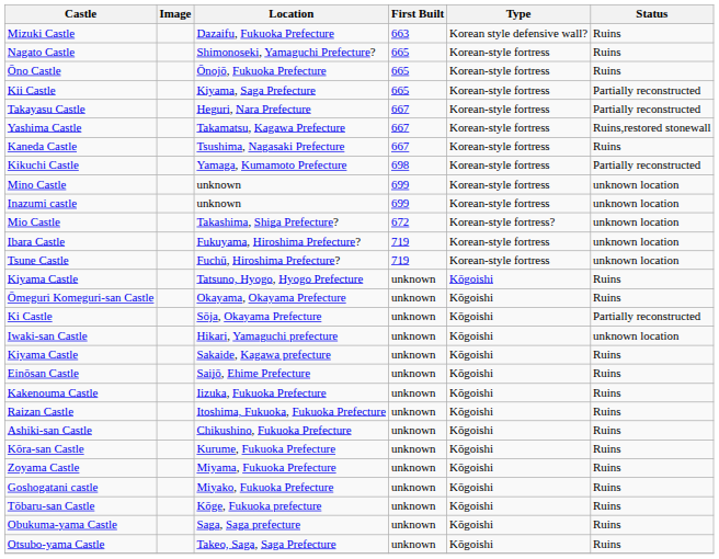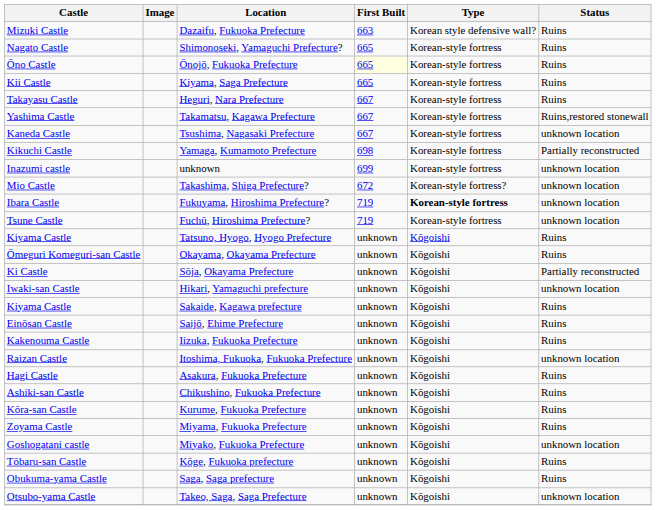Ōno Castle | First Built: no background -> lightyellow background
Kii Castle | Status: Partially reconstructed -> Ruins
Takayasu Castle | Status: Partially reconstructed -> Ruins
Kaneda Castle | Status: Ruins -> unknown location
- row: Mino Castle | unknown | 699 | Korean-style fortress | unknown location
Ibara Castle | Type: normal -> bold
Raizan Castle | Status: Ruins -> unknown location
+ row: Hagi Castle | Asakura, Fukuoka Prefecture | unknown | Kōgoishi | Ruins
Goshogatani castle | Status: Ruins -> unknown location
Otsubo-yama Castle | Status: Ruins -> unknown location
